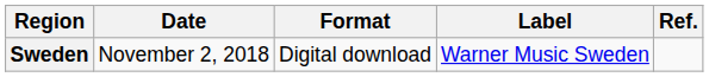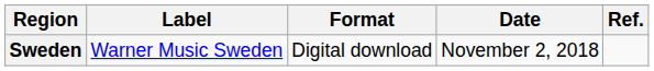columns swapped: Date <-> Label
